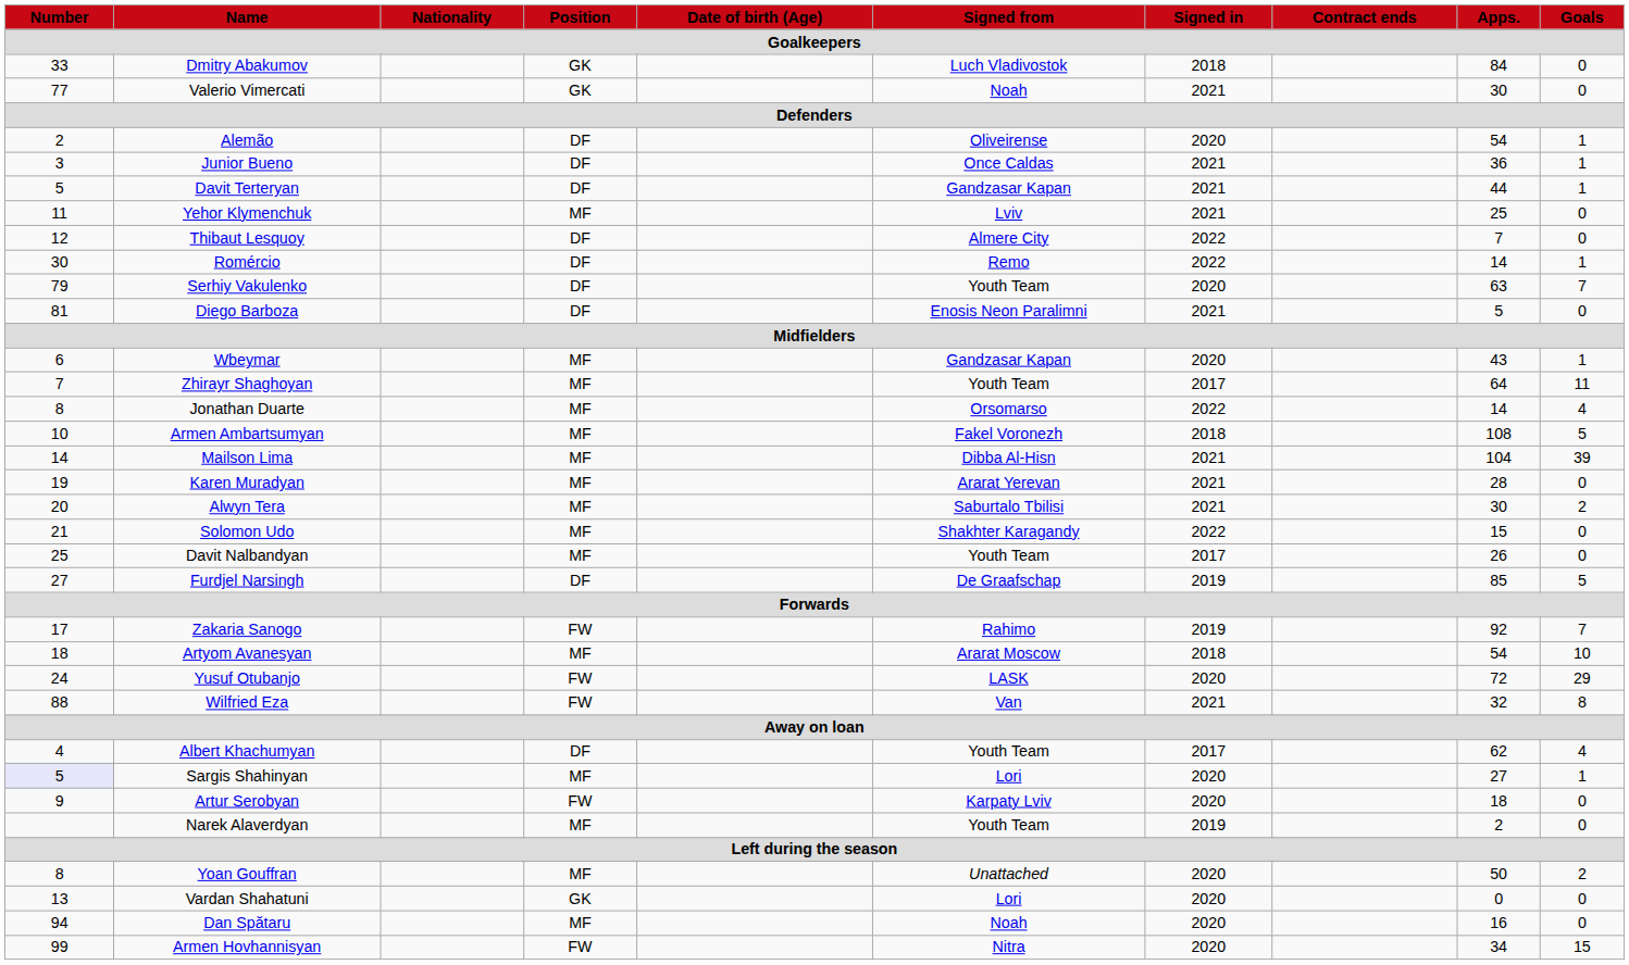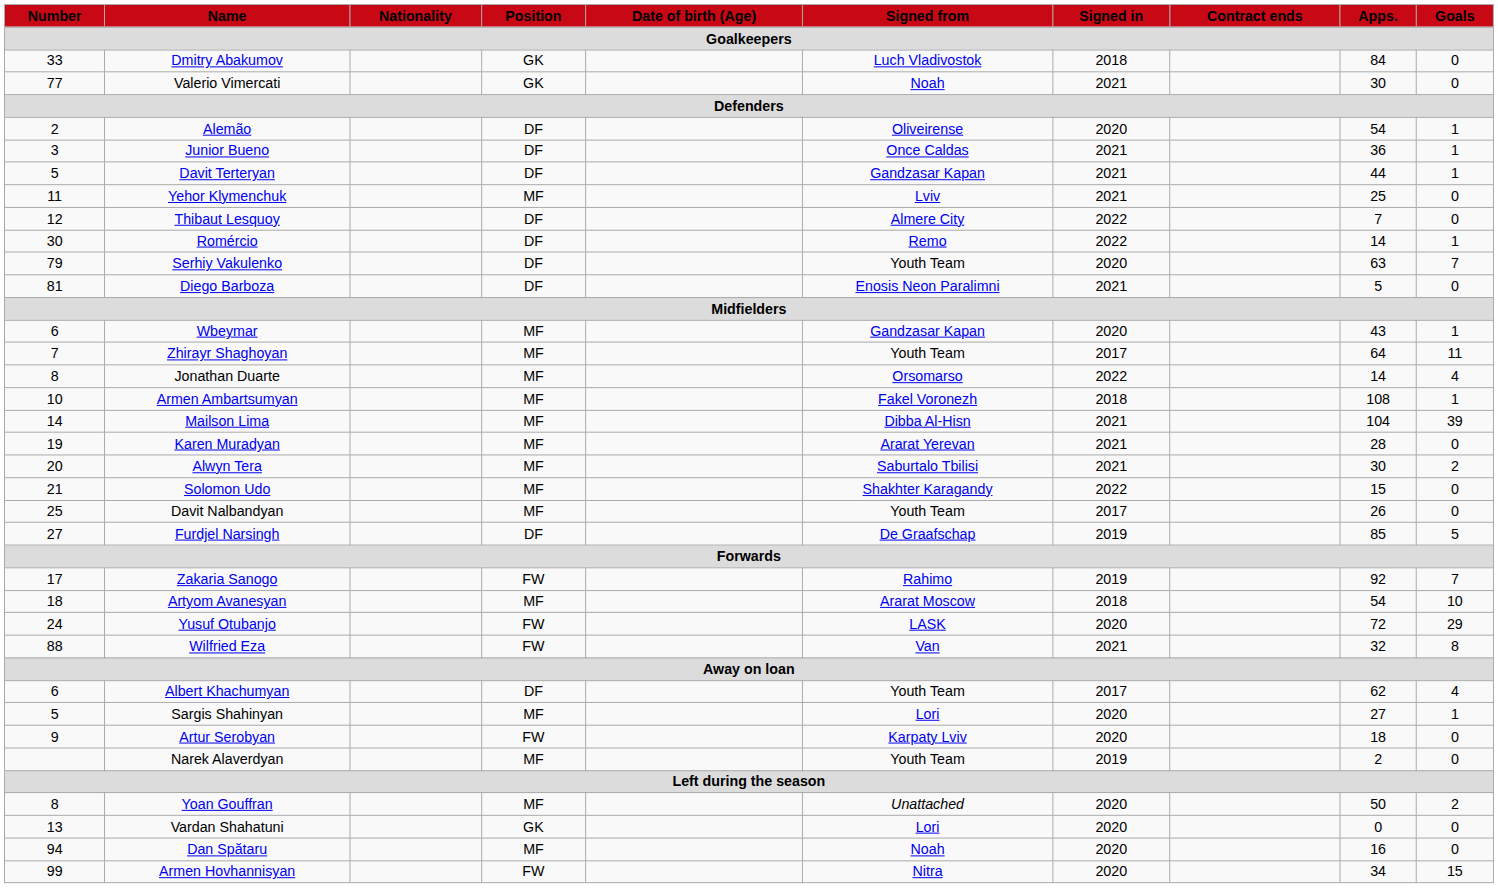Armen Ambartsumyan | Goals: 5 -> 1
Albert Khachumyan | Number: 4 -> 6
Sargis Shahinyan | Number: lavender background -> no background
